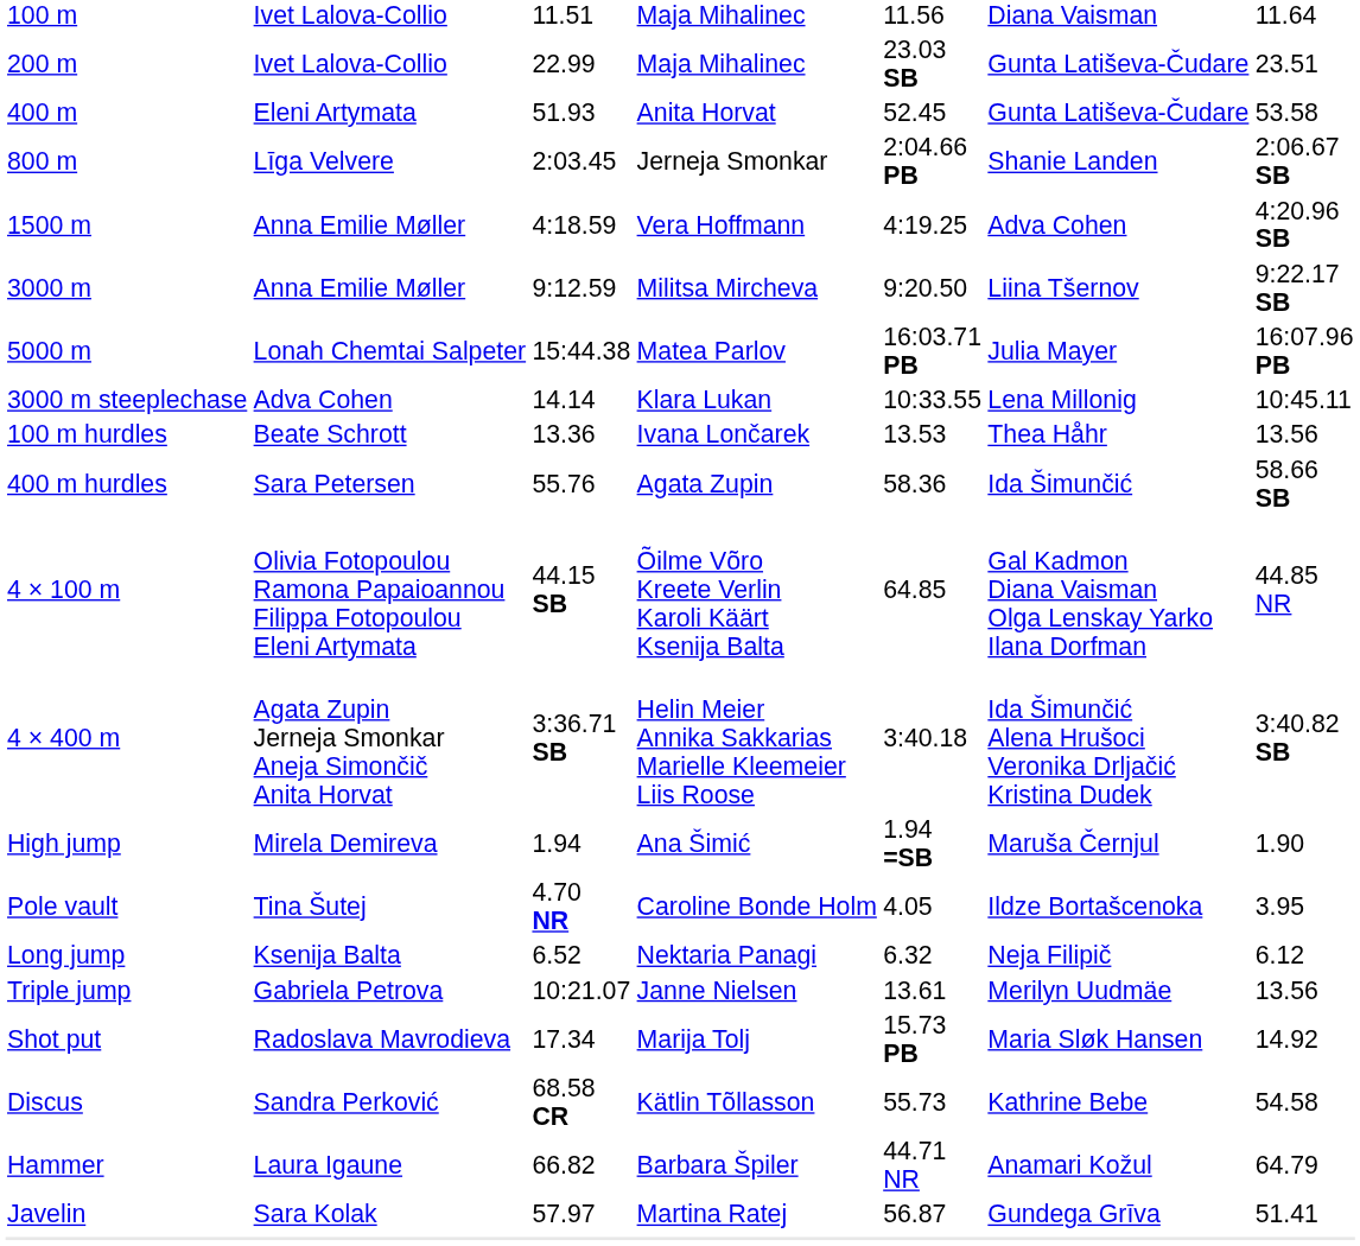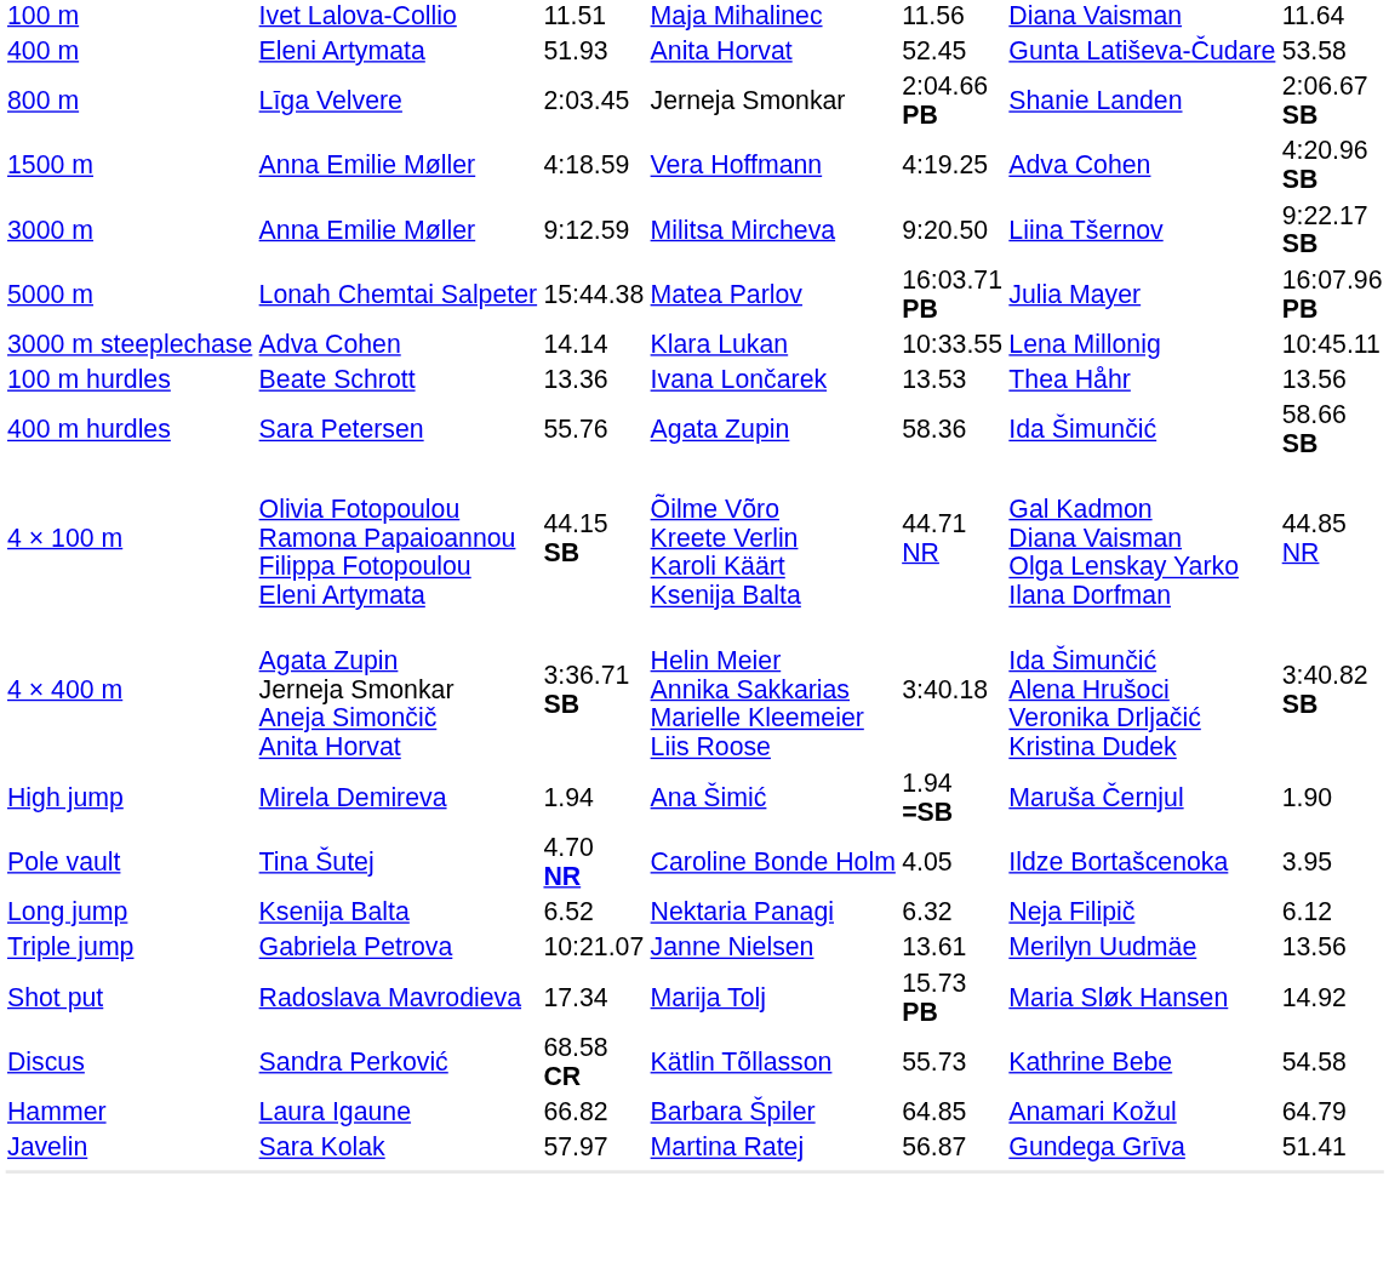- row: 200 m | Ivet Lalova-Collio | 22.99 | Maja Mihalinec | 23.03 SB | Gunta Latiševa-Čudare | 23.51
4 × 100 m | column 5: 64.85 -> 44.71 NR
Hammer | column 5: 44.71 NR -> 64.85
